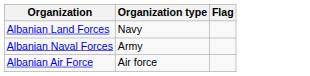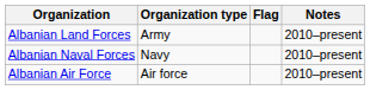+ column: Notes | 2010–present | 2010–present | 2010–present
Albanian Land Forces | Organization type: Navy -> Army
Albanian Naval Forces | Organization type: Army -> Navy
